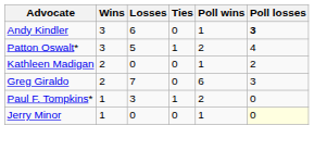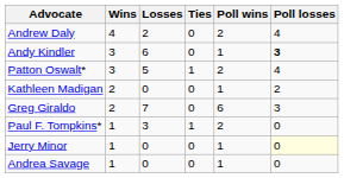+ row: Andrew Daly | 4 | 2 | 0 | 2 | 4
+ row: Andrea Savage | 1 | 0 | 0 | 1 | 0
